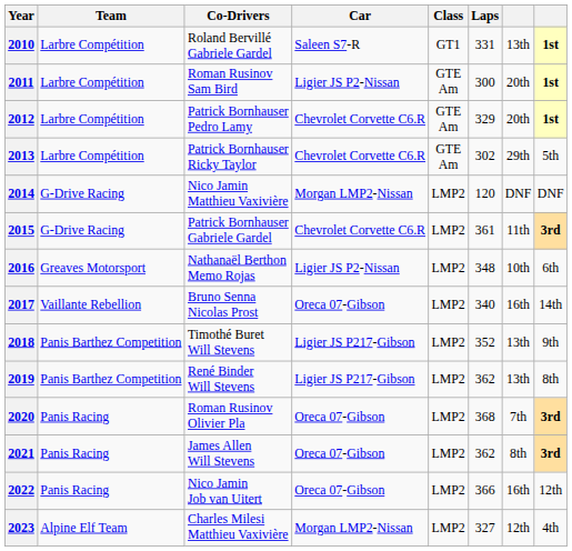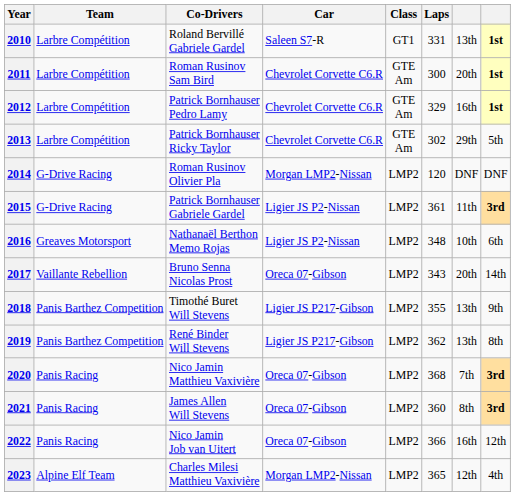2011 | Car: Ligier JS P2-Nissan -> Chevrolet Corvette C6.R
2012 | column 7: 20th -> 16th
2014 | Co-Drivers: Nico Jamin Matthieu Vaxivière -> Roman Rusinov Olivier Pla
2015 | Car: Chevrolet Corvette C6.R -> Ligier JS P2-Nissan
2017 | Laps: 340 -> 343
2017 | column 7: 16th -> 20th
2018 | Laps: 352 -> 355
2020 | Co-Drivers: Roman Rusinov Olivier Pla -> Nico Jamin Matthieu Vaxivière
2021 | Laps: 362 -> 360
2023 | Laps: 327 -> 365
